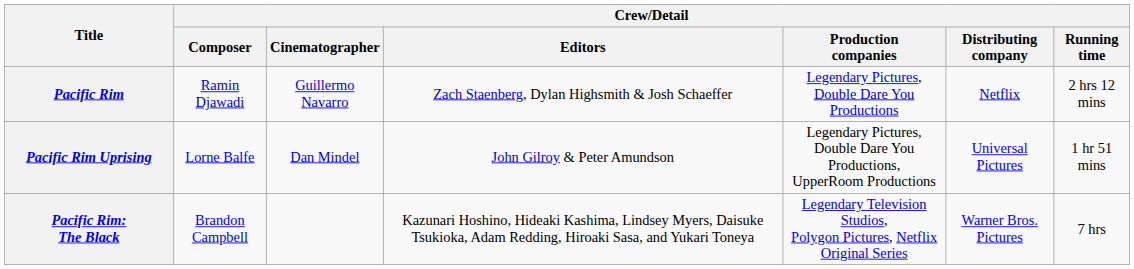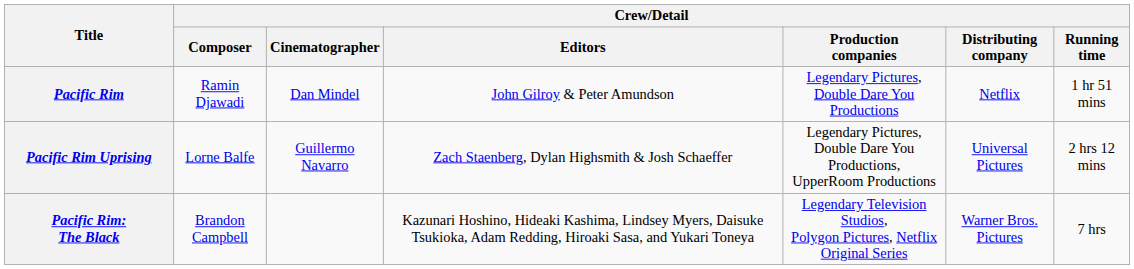Pacific Rim | Crew/Detail / Cinematographer: Guillermo Navarro -> Dan Mindel
Pacific Rim | Crew/Detail / Editors: Zach Staenberg, Dylan Highsmith & Josh Schaeffer -> John Gilroy & Peter Amundson
Pacific Rim | Crew/Detail / Running time: 2 hrs 12 mins -> 1 hr 51 mins
Pacific Rim Uprising | Crew/Detail / Cinematographer: Dan Mindel -> Guillermo Navarro
Pacific Rim Uprising | Crew/Detail / Editors: John Gilroy & Peter Amundson -> Zach Staenberg, Dylan Highsmith & Josh Schaeffer
Pacific Rim Uprising | Crew/Detail / Running time: 1 hr 51 mins -> 2 hrs 12 mins
